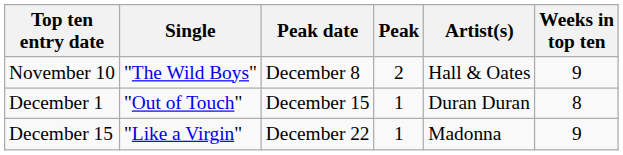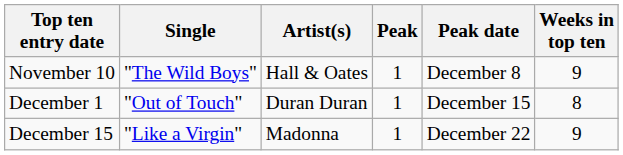columns swapped: Artist(s) <-> Peak date
November 10 | Peak: 2 -> 1
